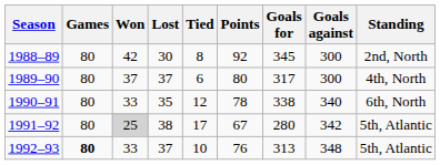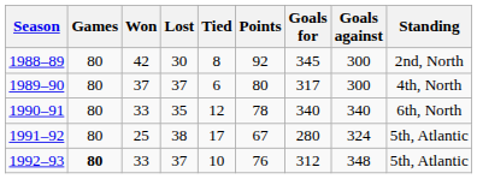1990–91 | Goals for: 338 -> 340
1991–92 | Won: lightgrey background -> no background
1991–92 | Goals against: 342 -> 324
1992–93 | Goals for: 313 -> 312
